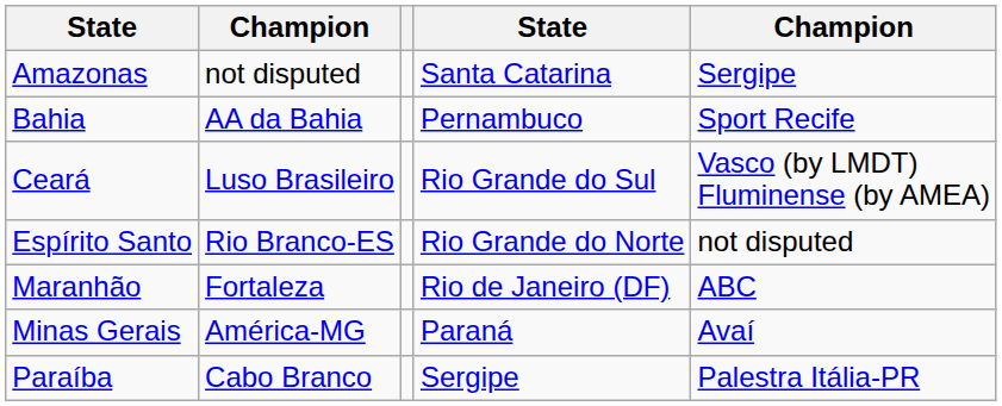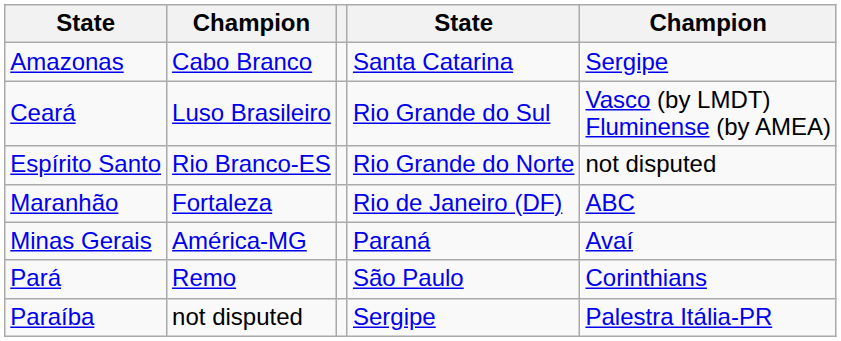Amazonas | column 2: not disputed -> Cabo Branco
- row: Bahia | AA da Bahia | Pernambuco | Sport Recife
+ row: Pará | Remo | São Paulo | Corinthians
Paraíba | column 2: Cabo Branco -> not disputed
